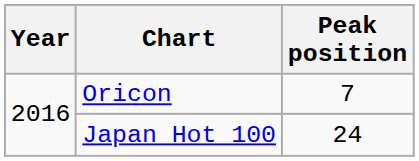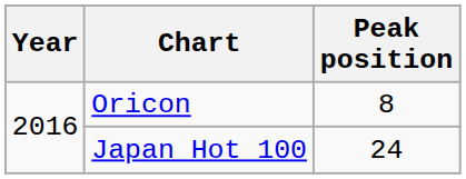Oricon | Peak position: 7 -> 8
